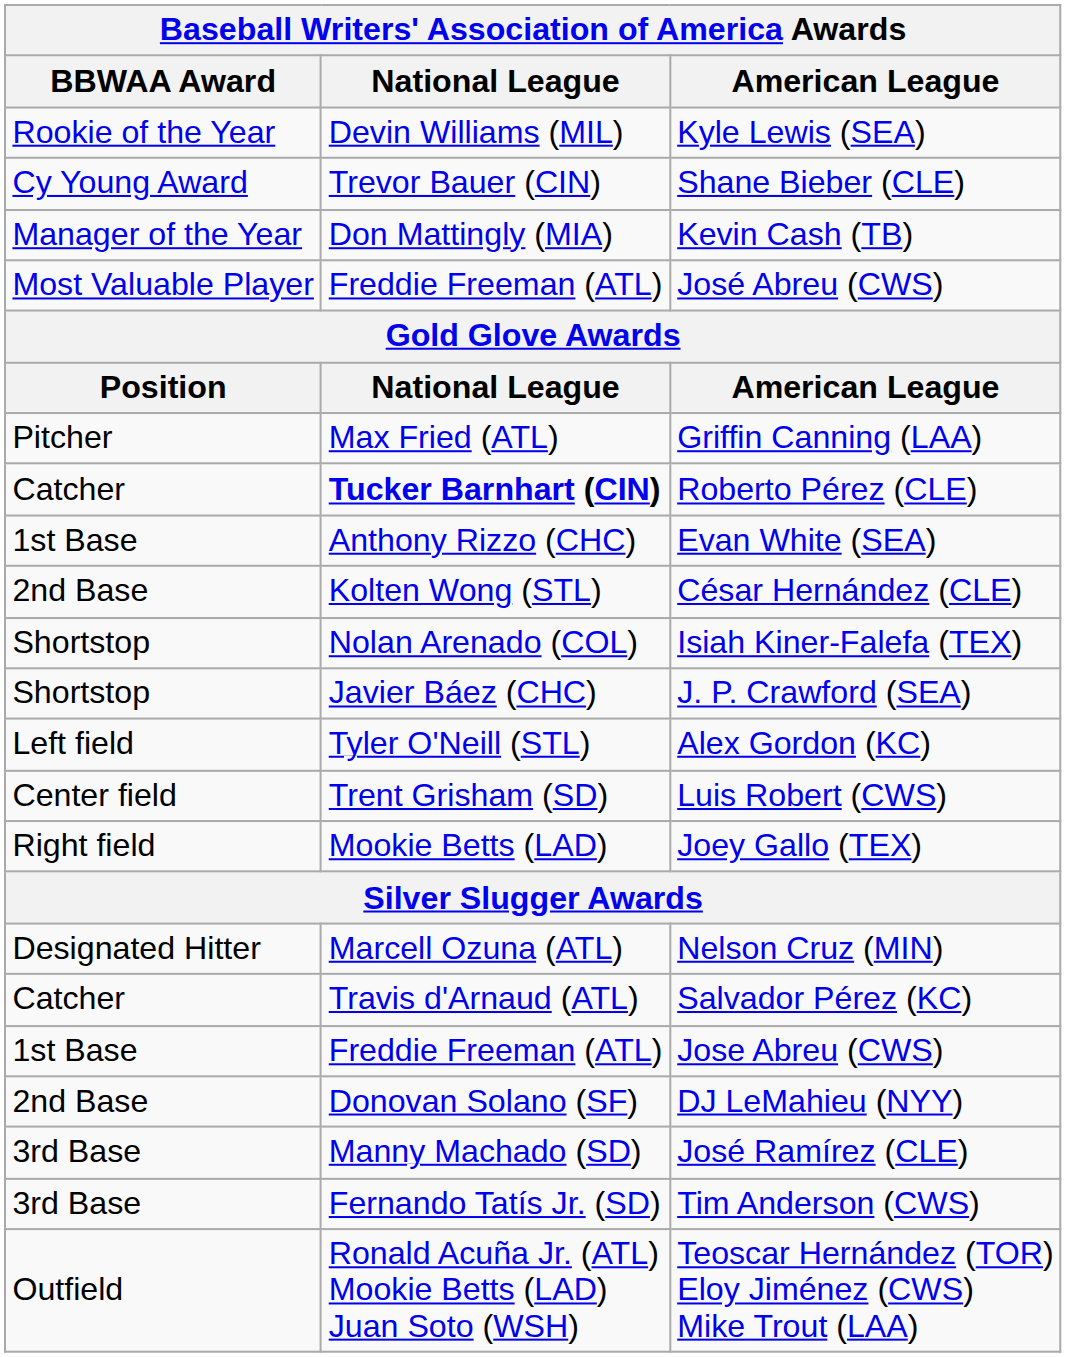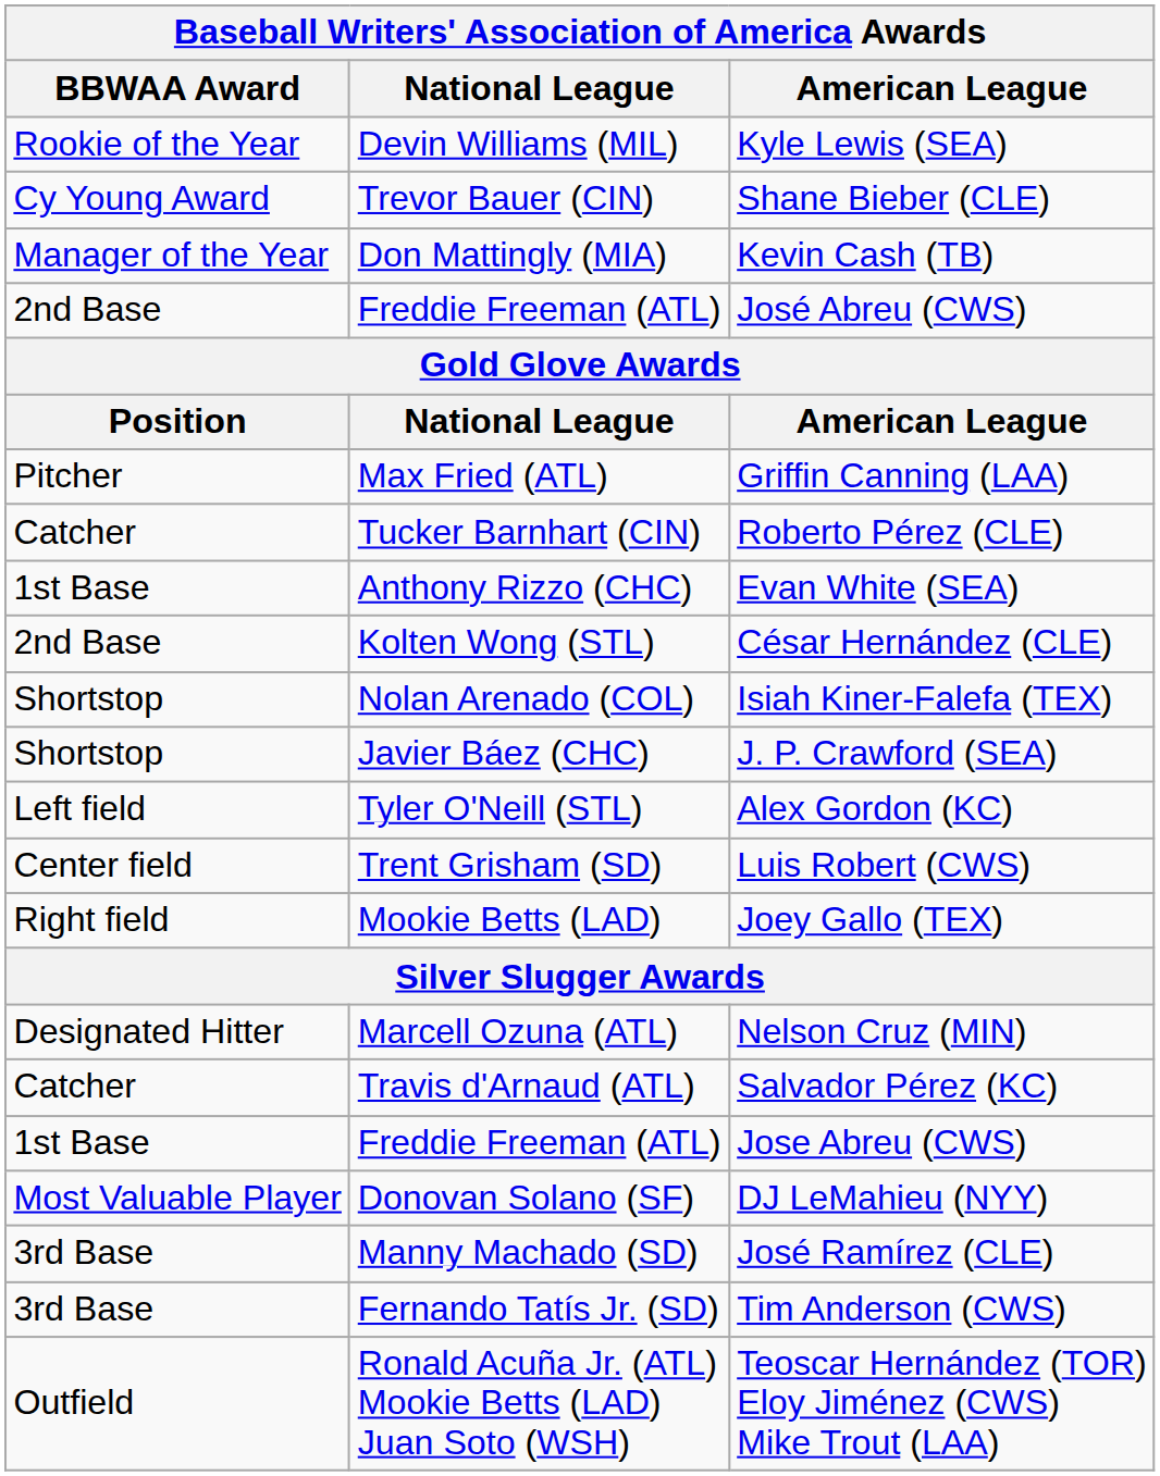José Abreu (CWS) | BBWAA Award: Most Valuable Player -> 2nd Base
Roberto Pérez (CLE) | National League: bold -> normal
DJ LeMahieu (NYY) | BBWAA Award: 2nd Base -> Most Valuable Player
